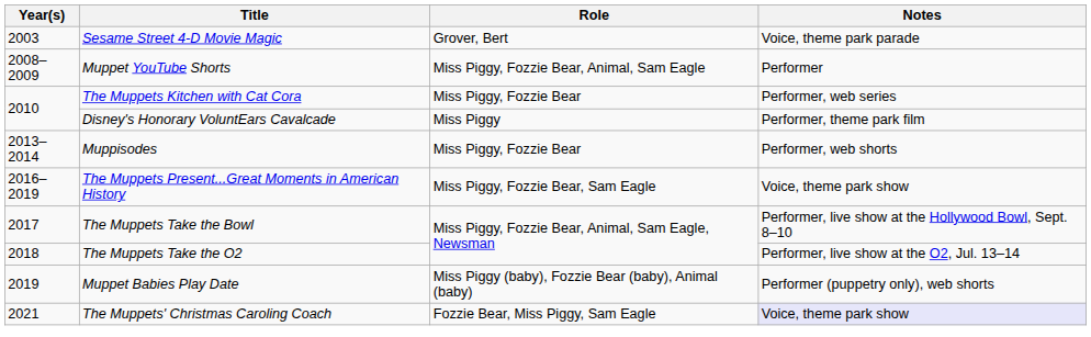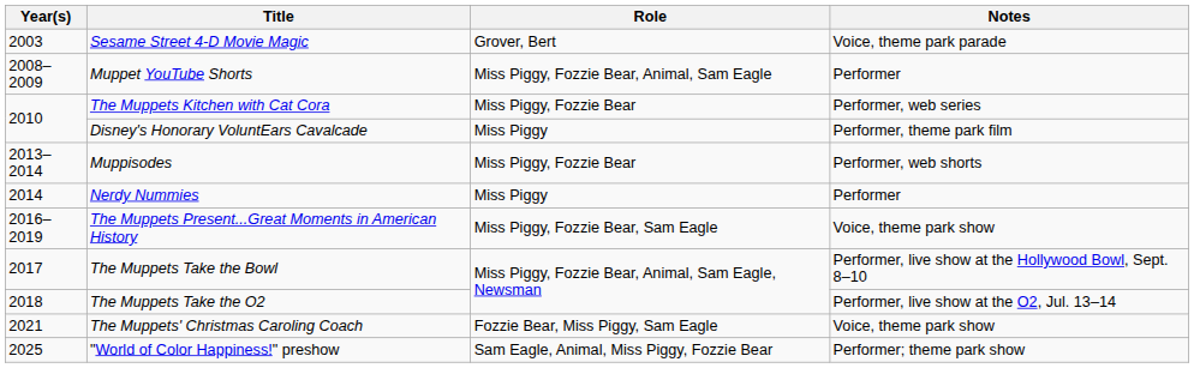+ row: 2014 | Nerdy Nummies | Miss Piggy | Performer
- row: 2019 | Muppet Babies Play Date | Miss Piggy (baby), Fozzie Bear (baby), Animal (baby) | Performer (puppetry only), web shorts
The Muppets' Christmas Caroling Coach | Notes: lavender background -> no background
+ row: 2025 | "World of Color Happiness!" preshow | Sam Eagle, Animal, Miss Piggy, Fozzie Bear | Performer; theme park show
